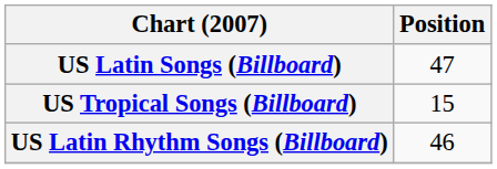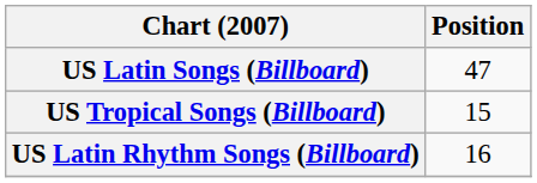US Latin Rhythm Songs (Billboard) | Position: 46 -> 16
